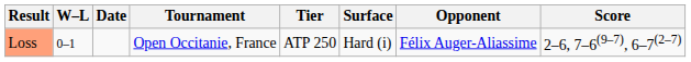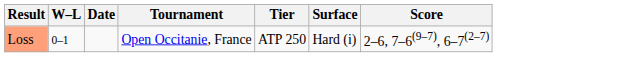- column: Opponent | Félix Auger-Aliassime
